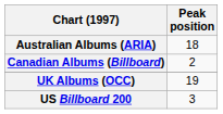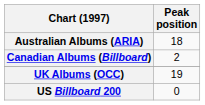US Billboard 200 | Peak position: 3 -> 0
